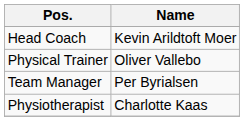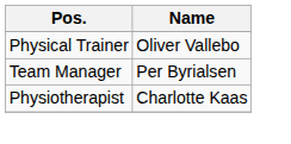- row: Head Coach | Kevin Arildtoft Moer
